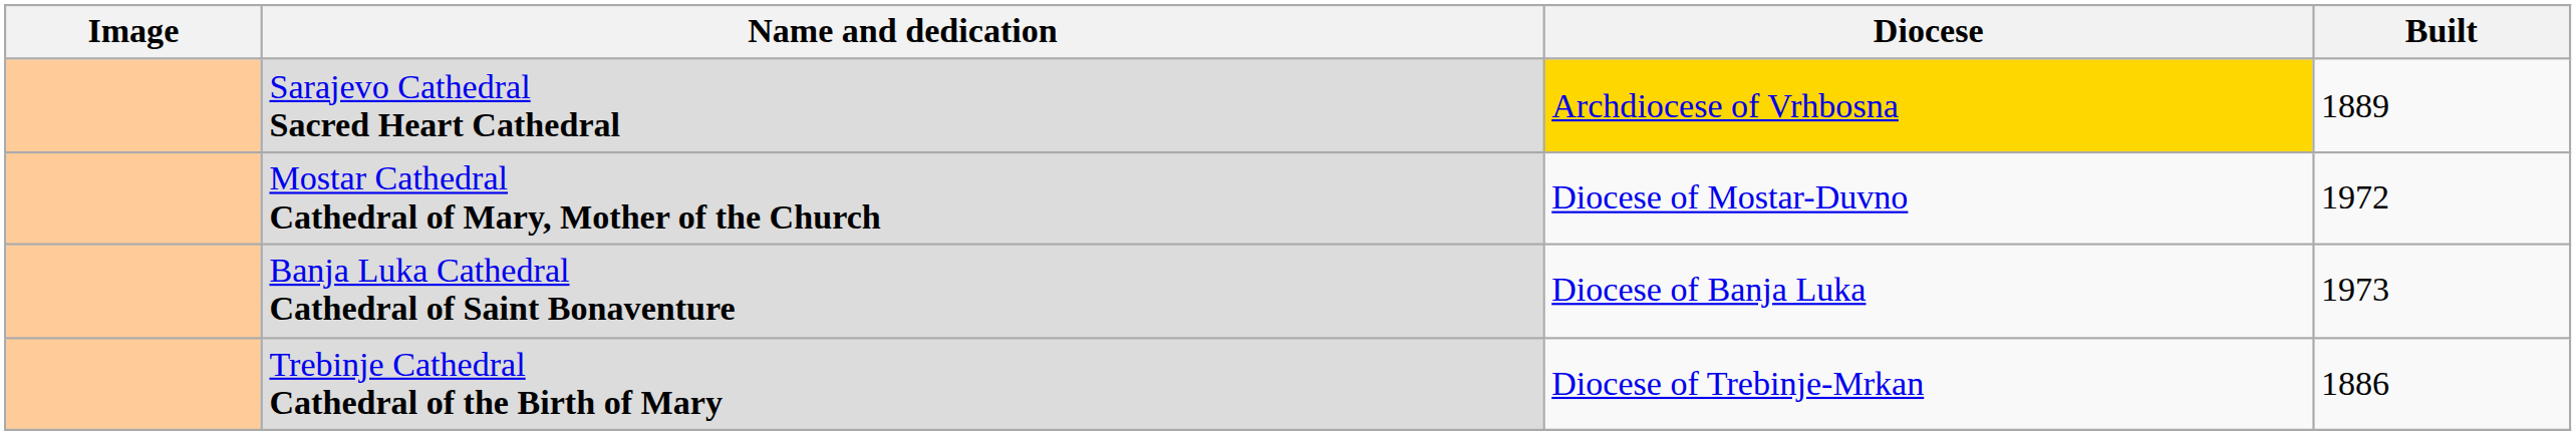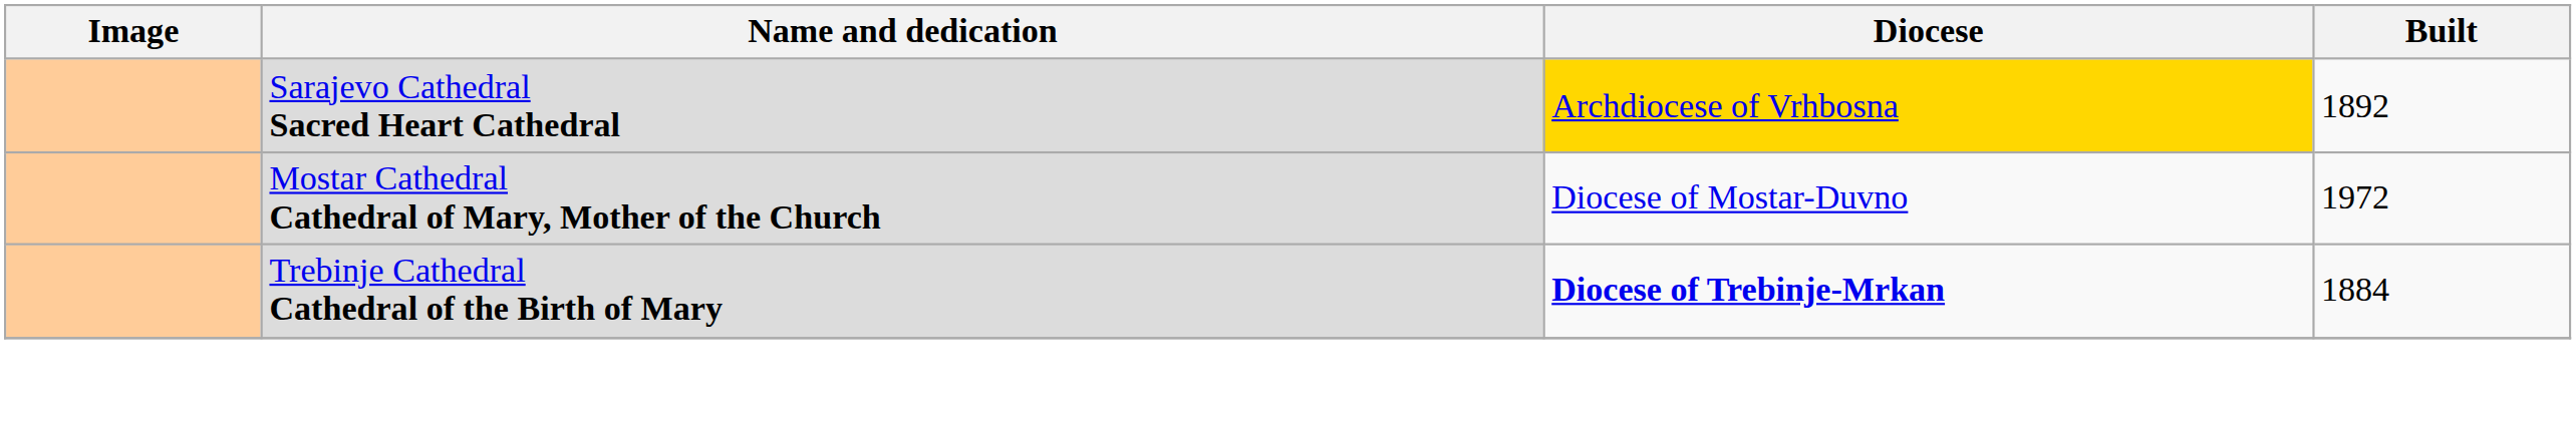Sarajevo Cathedral Sacred Heart Cathedral | Built: 1889 -> 1892
- row: Banja Luka Cathedral Cathedral of Saint Bonaventure | Diocese of Banja Luka | 1973
Trebinje Cathedral Cathedral of the Birth of Mary | Diocese: normal -> bold
Trebinje Cathedral Cathedral of the Birth of Mary | Built: 1886 -> 1884
